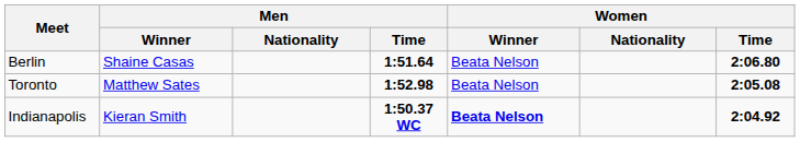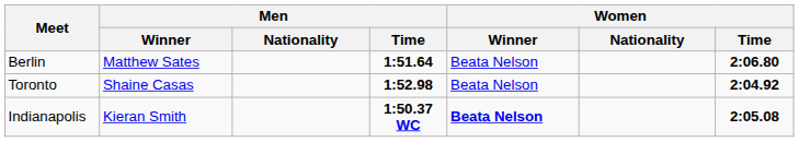Berlin | Men / Winner: Shaine Casas -> Matthew Sates
Toronto | Men / Winner: Matthew Sates -> Shaine Casas
Toronto | Women / Time: 2:05.08 -> 2:04.92
Indianapolis | Women / Time: 2:04.92 -> 2:05.08
